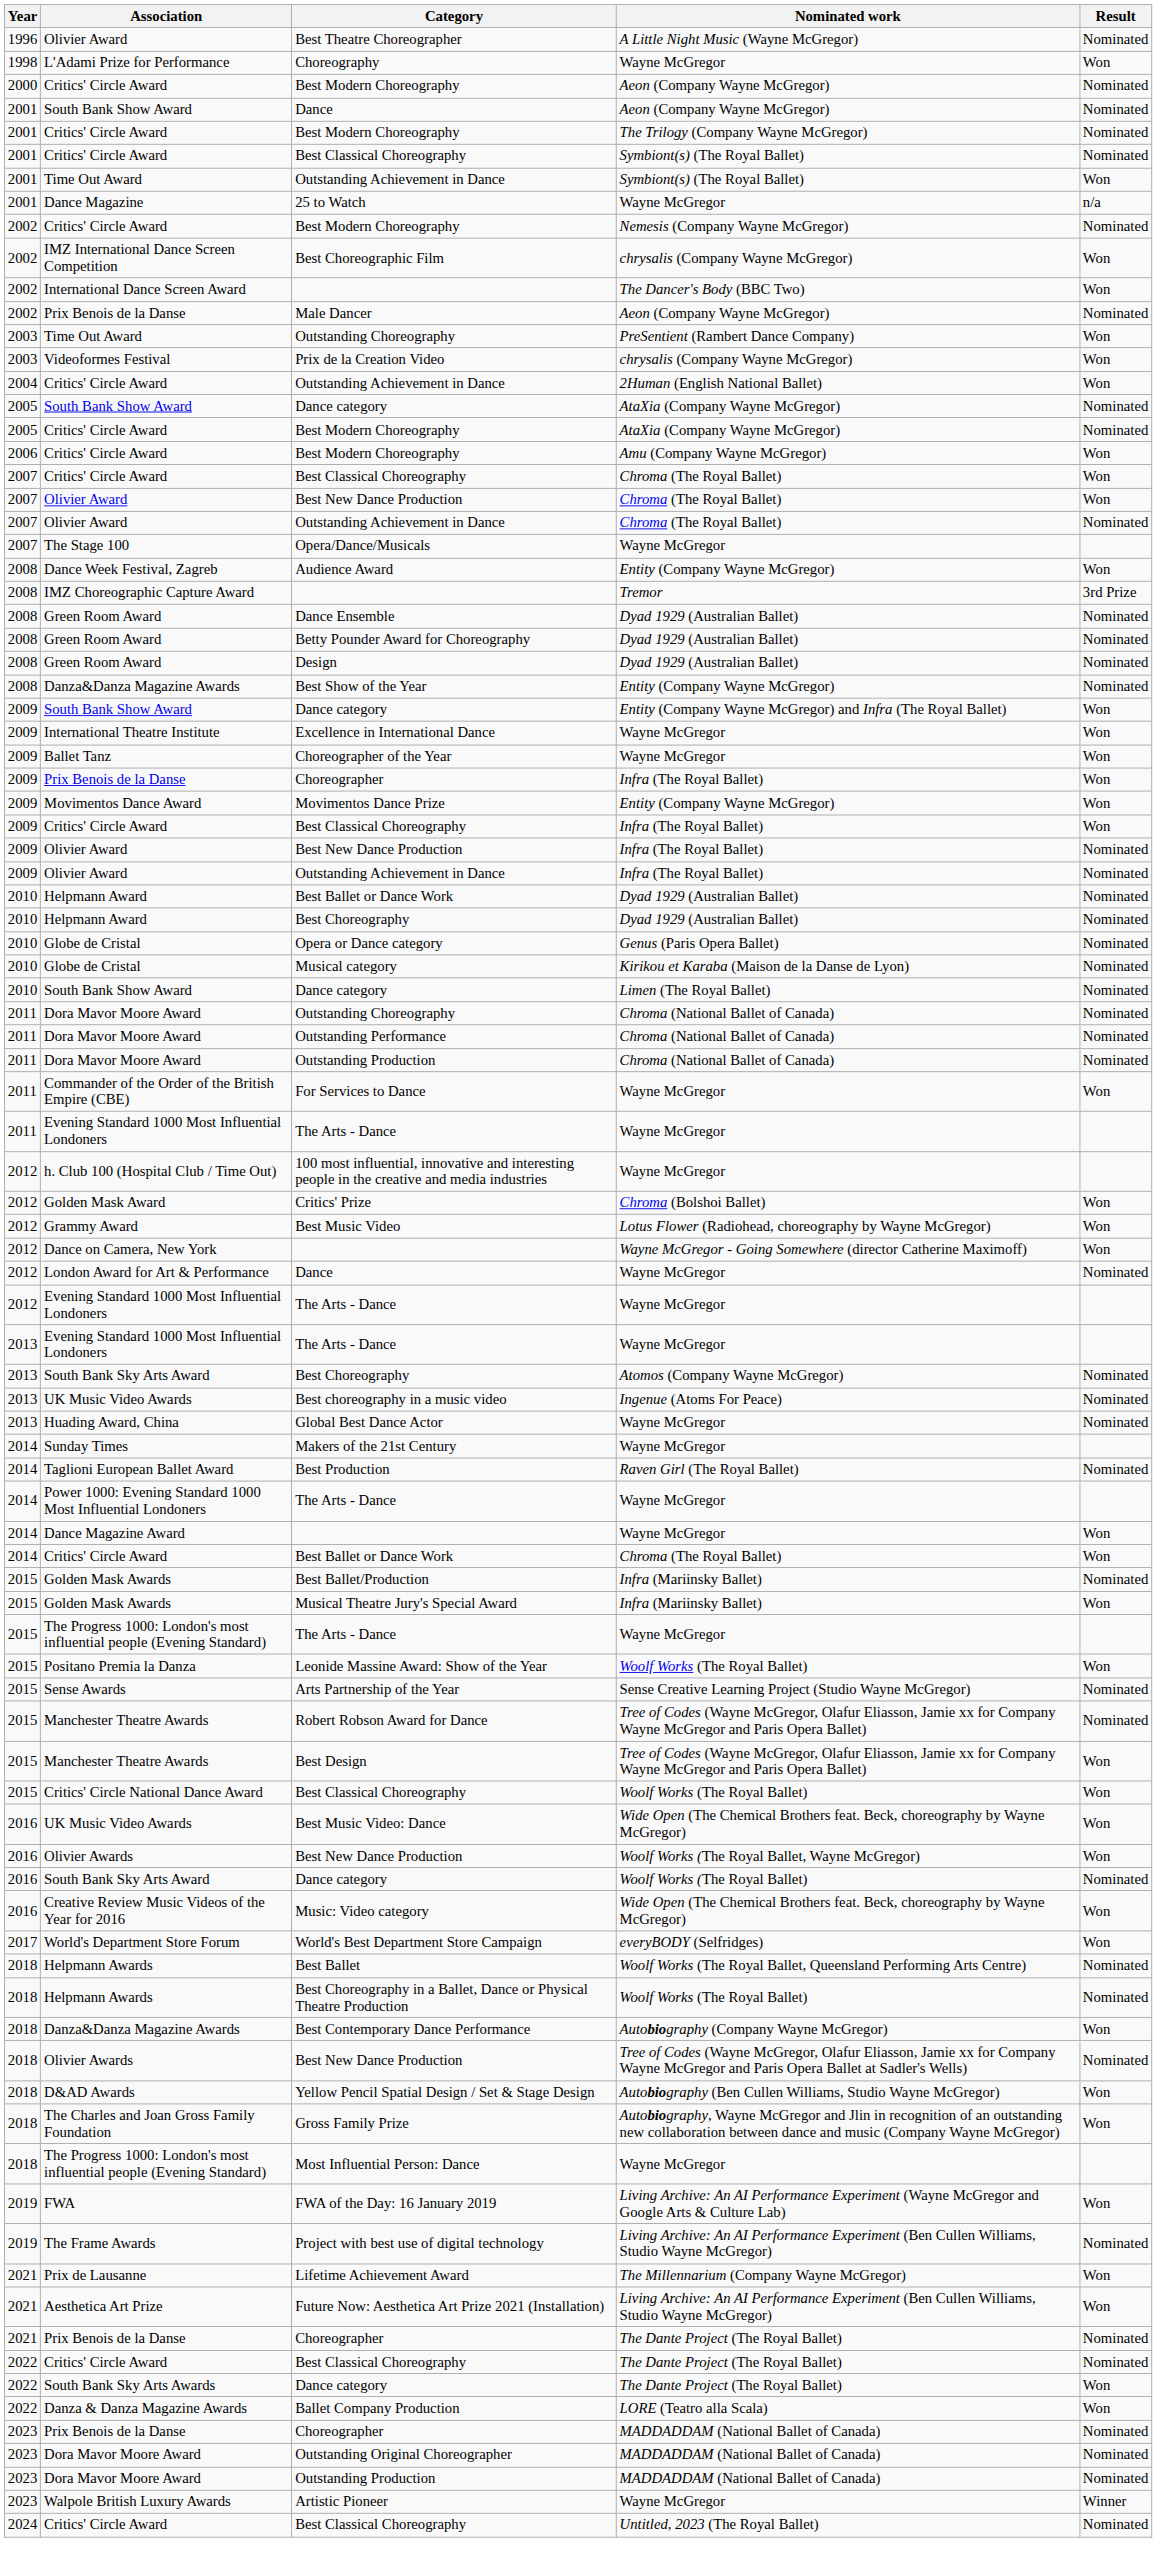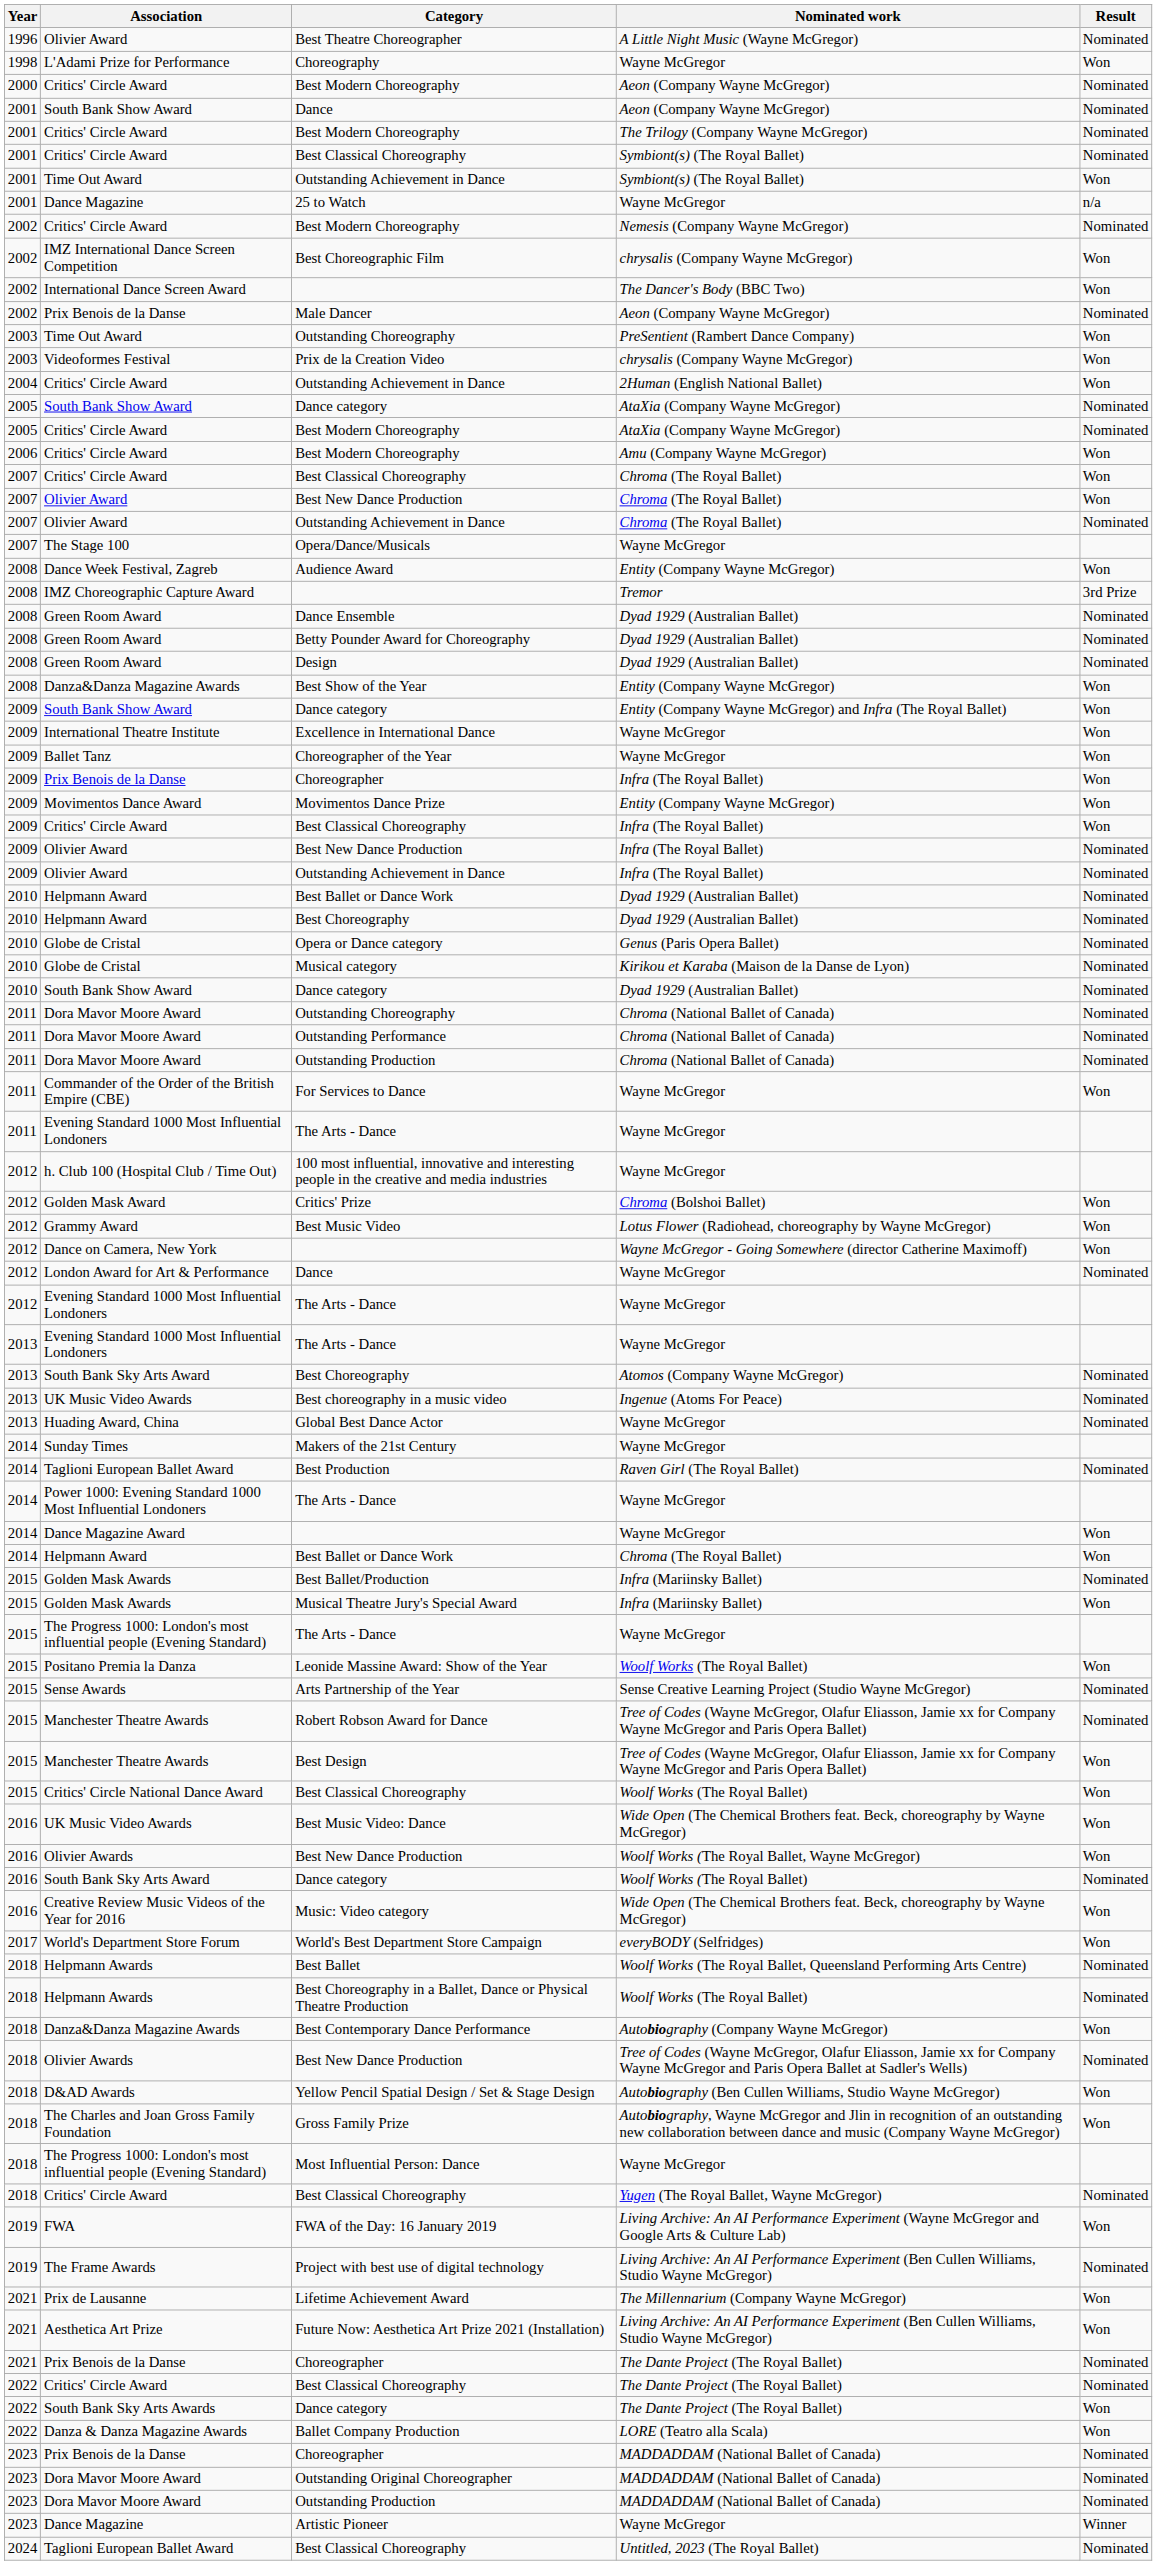Best Show of the Year | Result: Nominated -> Won
2010 / Dance category | Nominated work: Limen (The Royal Ballet) -> Dyad 1929 (Australian Ballet)
2014 / Best Ballet or Dance Work | Association: Critics' Circle Award -> Helpmann Award
+ row: 2018 | Critics' Circle Award | Best Classical Choreography | Yugen (The Royal Ballet, Wayne McGregor) | Nominated
Artistic Pioneer | Association: Walpole British Luxury Awards -> Dance Magazine
2024 / Best Classical Choreography | Association: Critics' Circle Award -> Taglioni European Ballet Award
